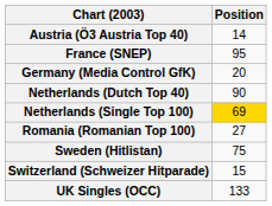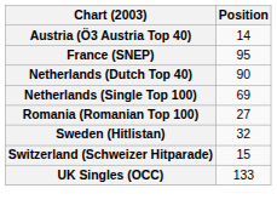- row: Germany (Media Control GfK) | 20
Netherlands (Single Top 100) | Position: gold background -> no background
Sweden (Hitlistan) | Position: 75 -> 32
